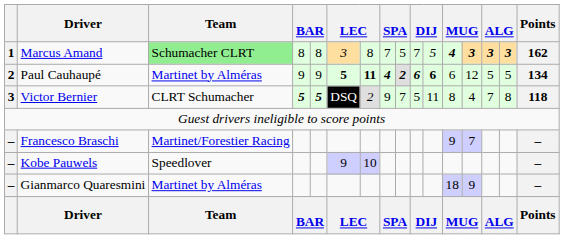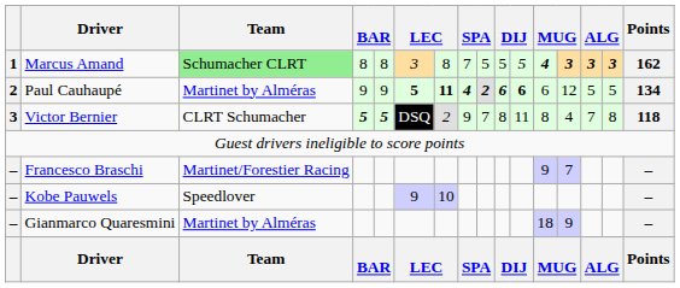Marcus Amand | column 10: 7 -> 5
Victor Bernier | column 10: 5 -> 8
